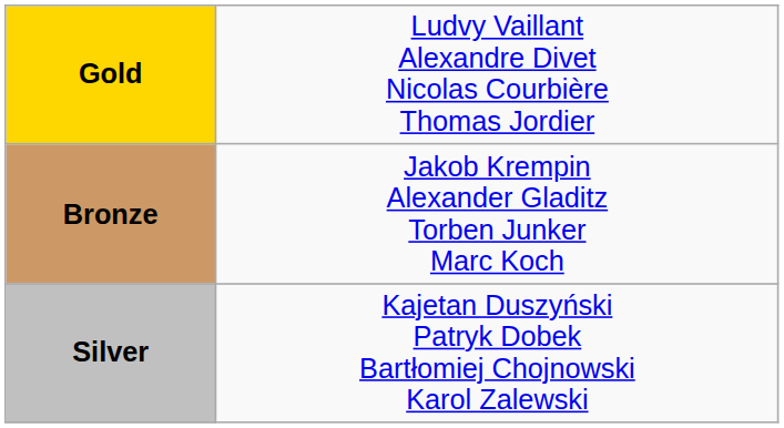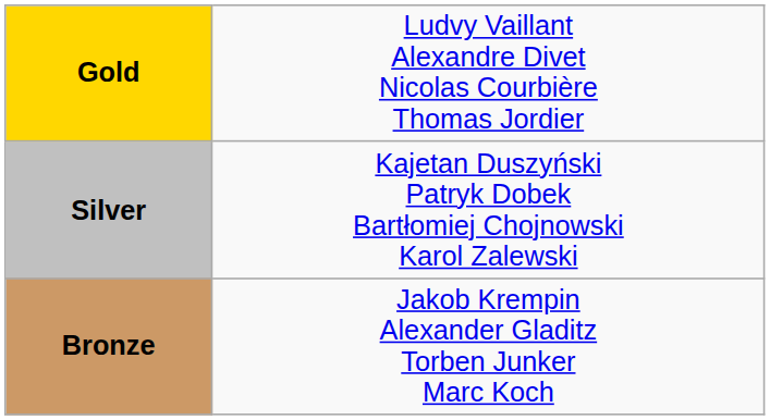rows swapped: Silver <-> Bronze
